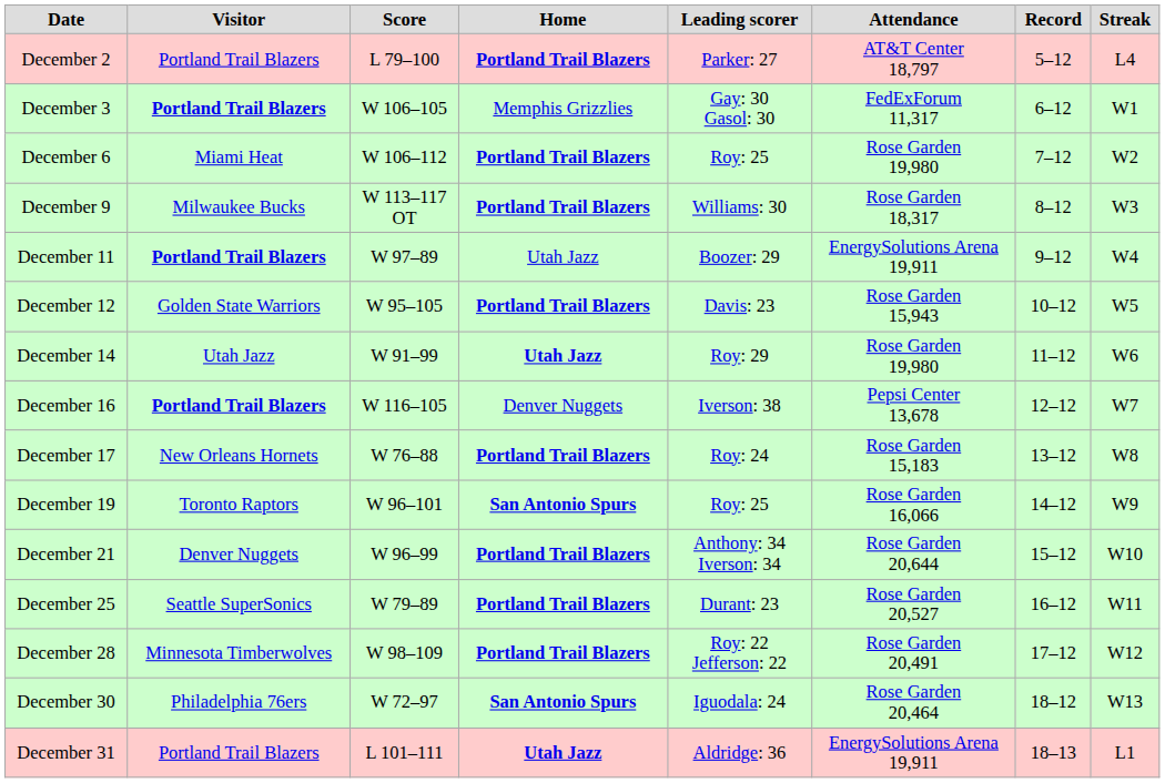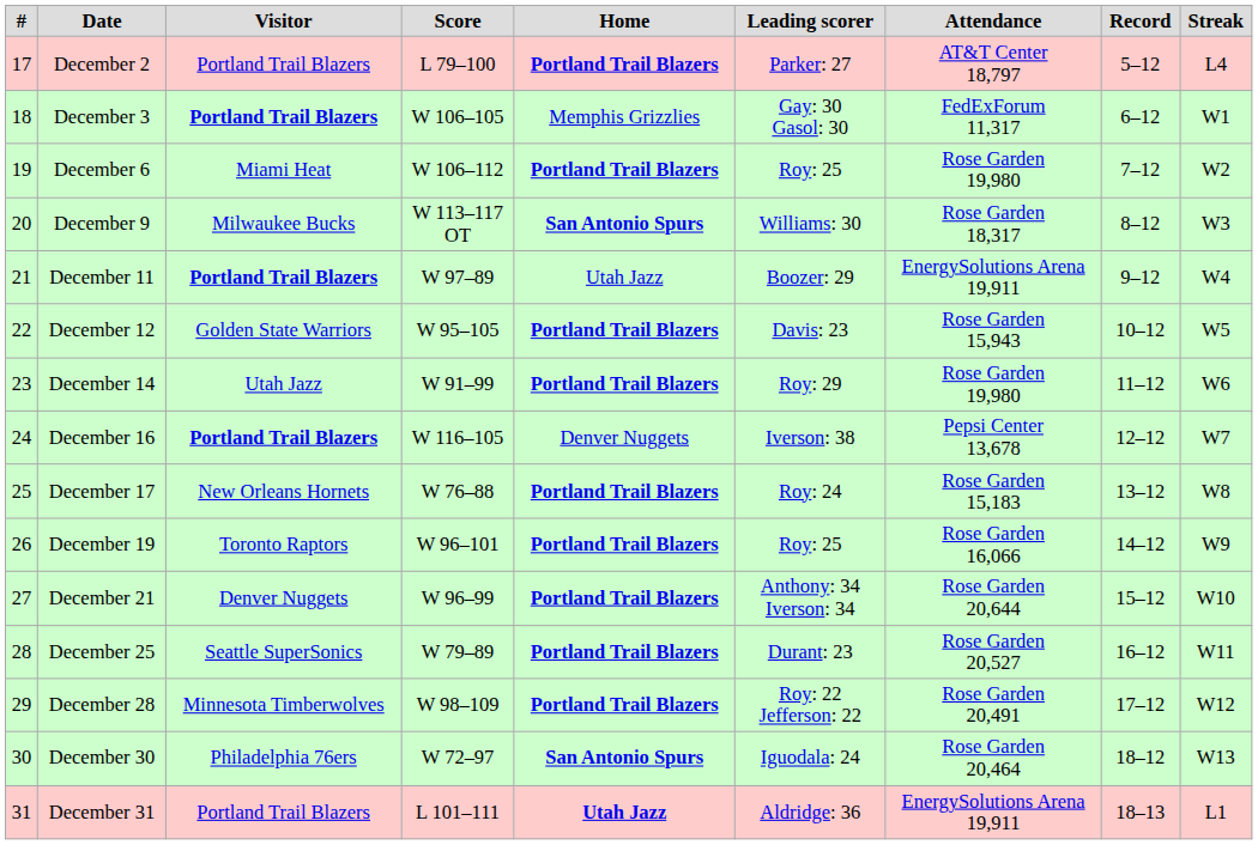+ column: # | 17 | 18 | 19 | 20 | 21 | 22 | 23 | 24 | 25 | 26 | 27 | 28 | 29 | 30 | 31
December 9 | Home: Portland Trail Blazers -> San Antonio Spurs
December 14 | Home: Utah Jazz -> Portland Trail Blazers
December 19 | Home: San Antonio Spurs -> Portland Trail Blazers
